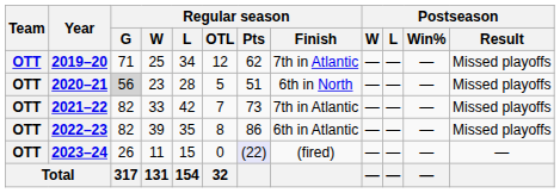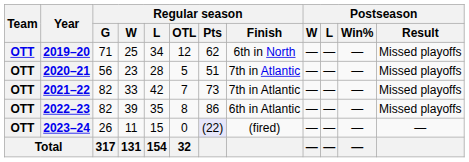2019–20 | Regular season / Finish: 7th in Atlantic -> 6th in North
2020–21 | Regular season / G: lightgrey background -> no background
2020–21 | Regular season / Finish: 6th in North -> 7th in Atlantic
